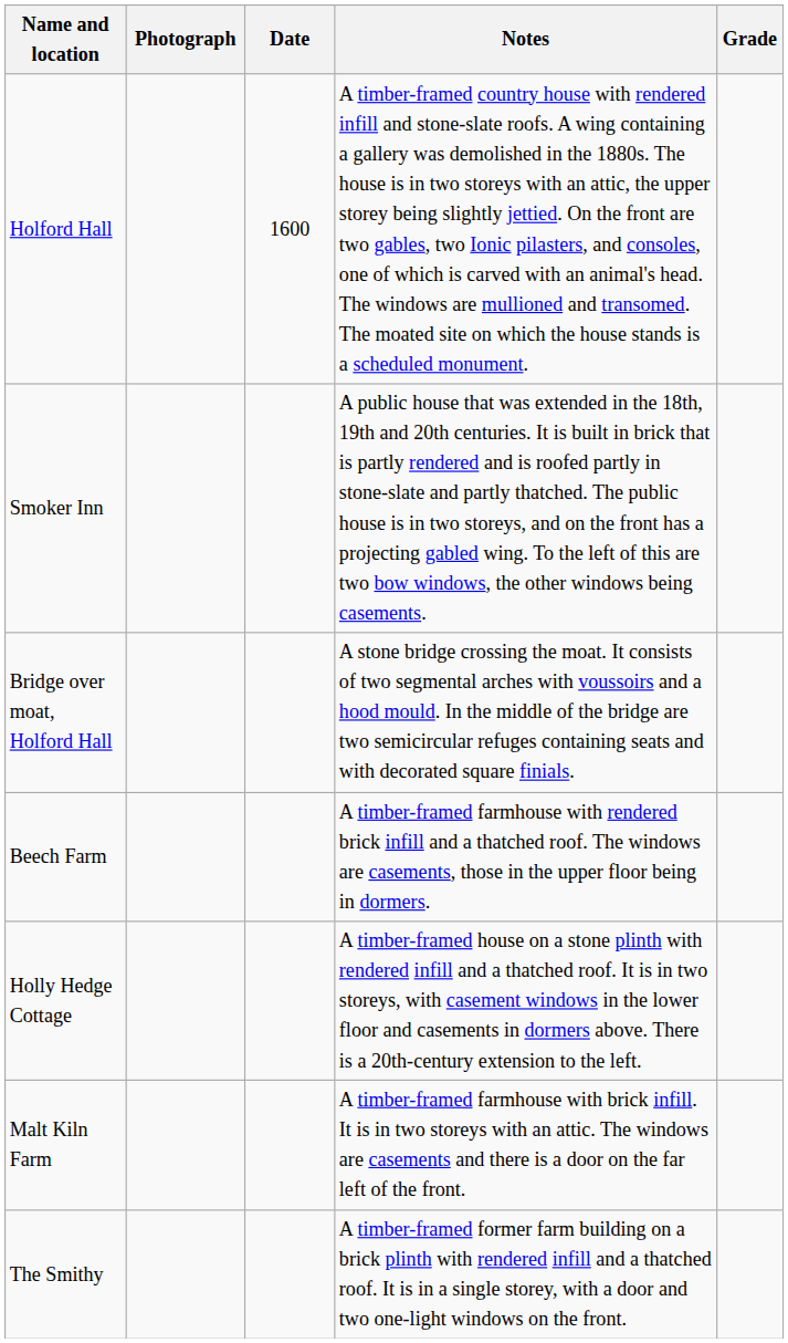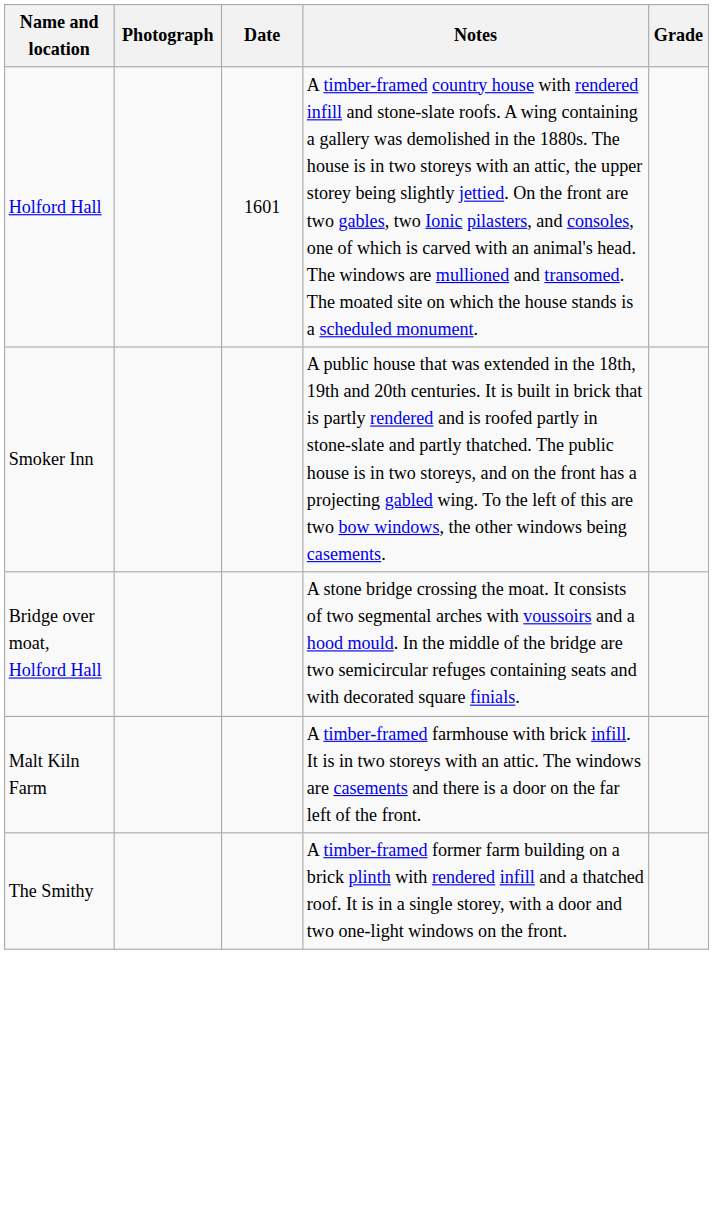Holford Hall | Date: 1600 -> 1601
- row: Beech Farm | A timber-framed farmhouse with rendered brick infill and a thatched roof. The windows are casements, those in the upper floor being in dormers.
- row: Holly Hedge Cottage | A timber-framed house on a stone plinth with rendered infill and a thatched roof. It is in two storeys, with casement windows in the lower floor and casements in dormers above. There is a 20th-century extension to the left.
